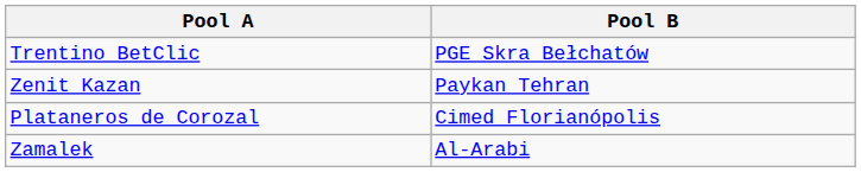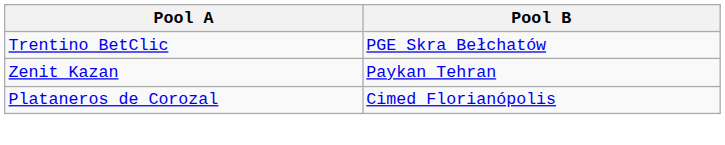- row: Zamalek | Al-Arabi
